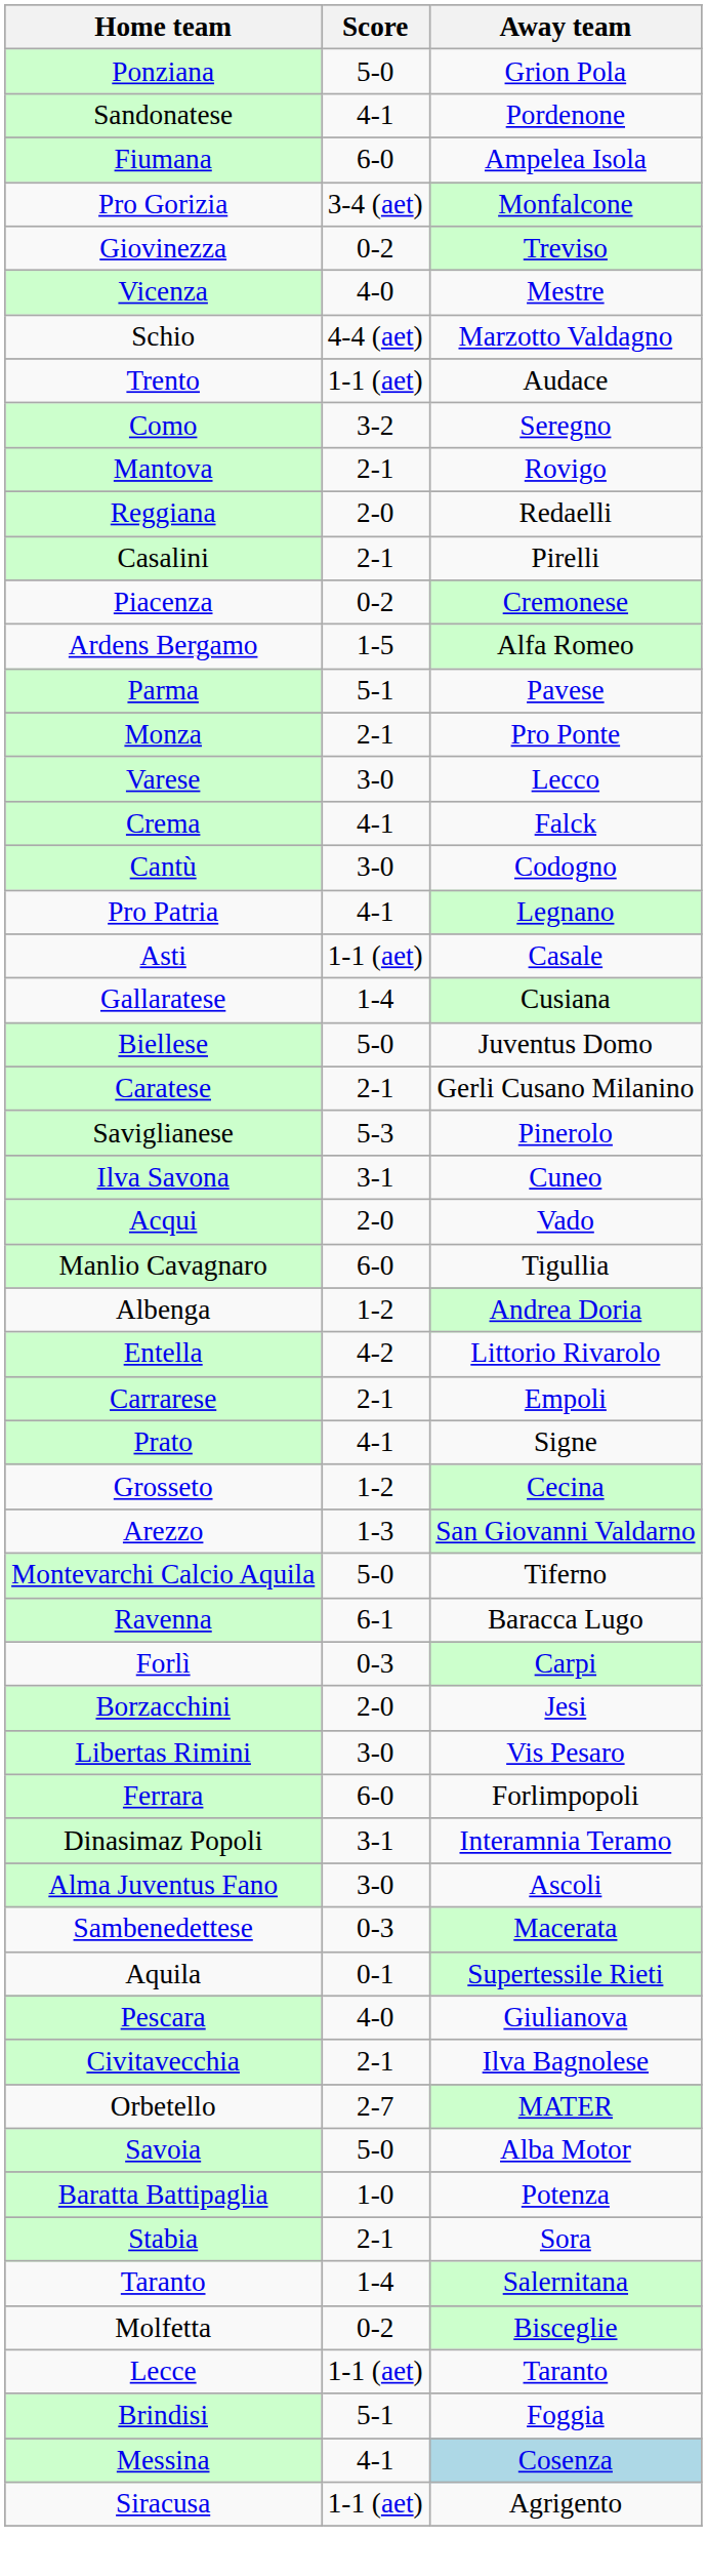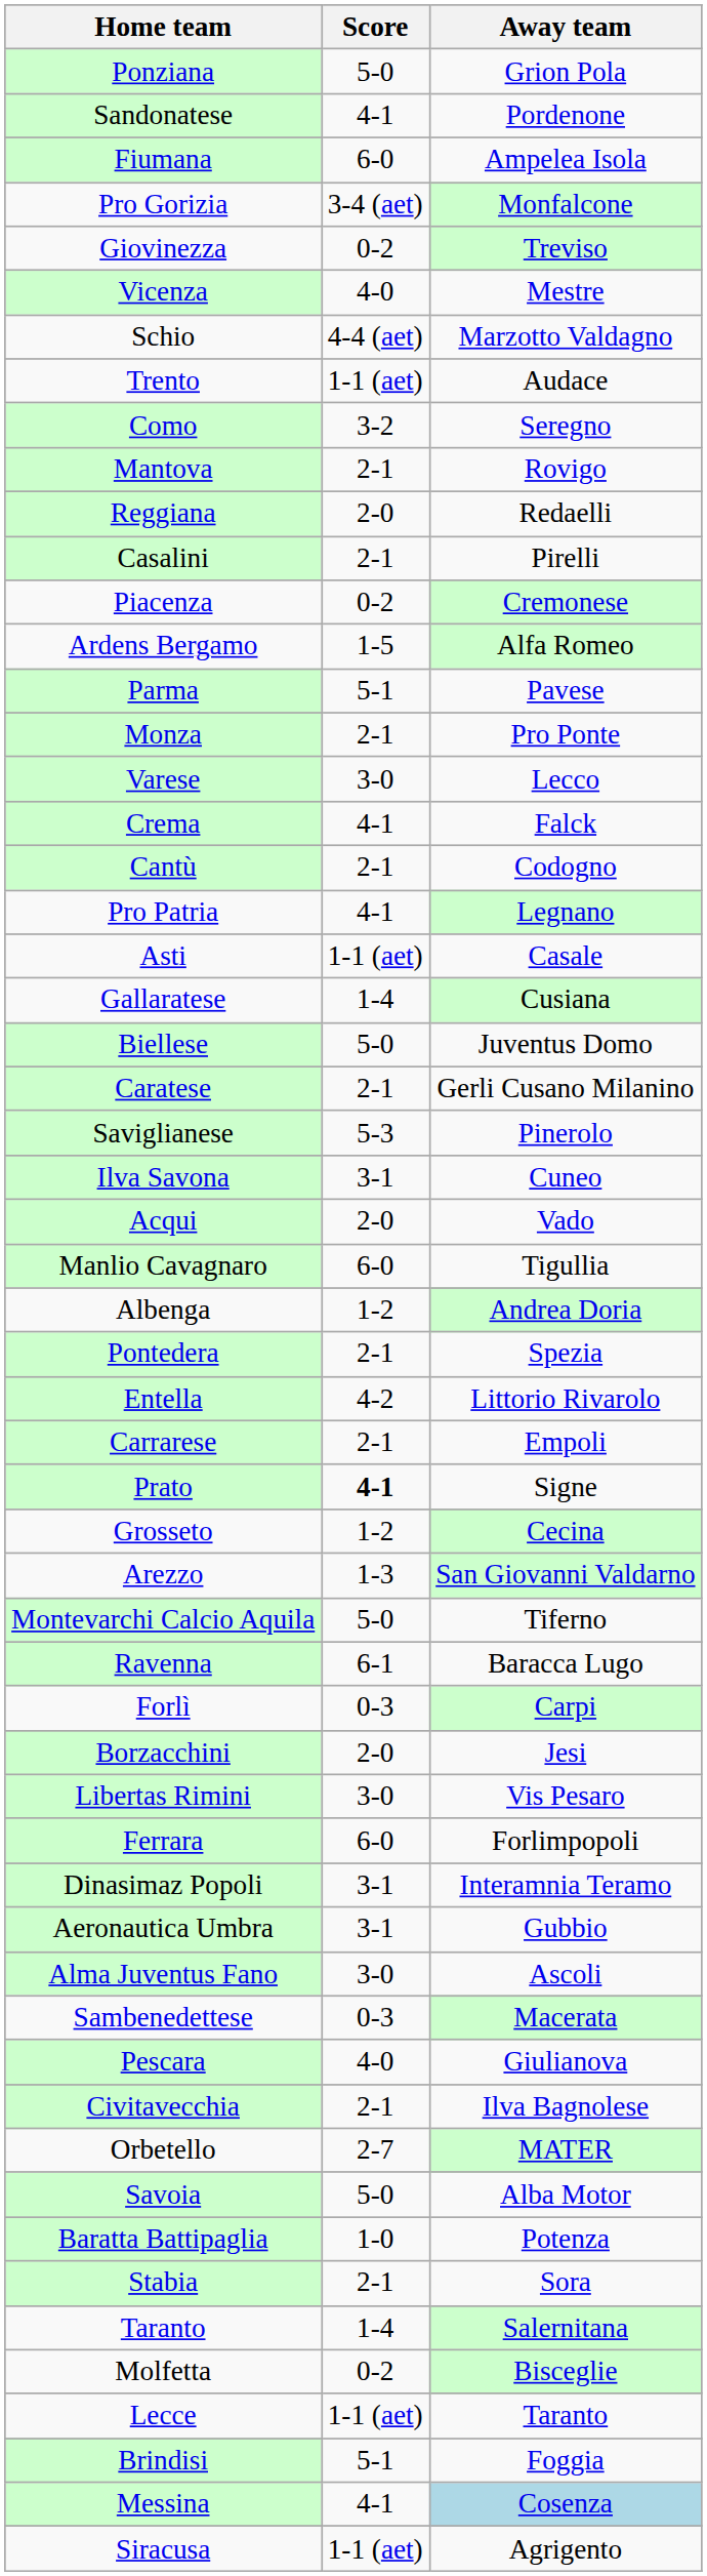Cantù | Score: 3-0 -> 2-1
+ row: Pontedera | 2-1 | Spezia
Prato | Score: normal -> bold
+ row: Aeronautica Umbra | 3-1 | Gubbio
- row: Aquila | 0-1 | Supertessile Rieti
